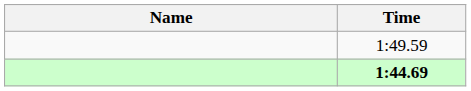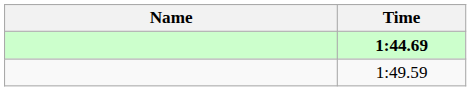rows swapped: 1:44.69 <-> 1:49.59
